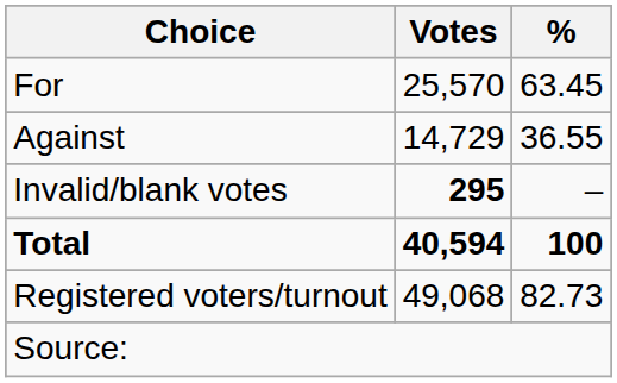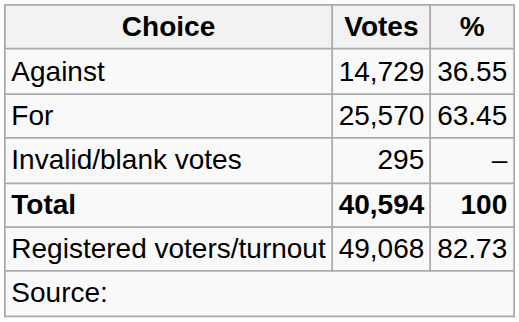rows swapped: For <-> Against
Invalid/blank votes | Votes: bold -> normal
